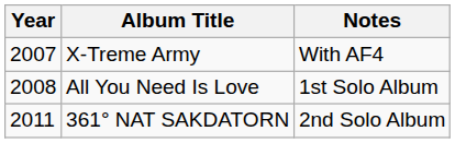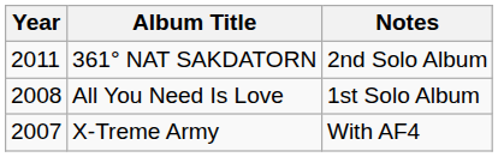rows swapped: X-Treme Army <-> 361° NAT SAKDATORN
